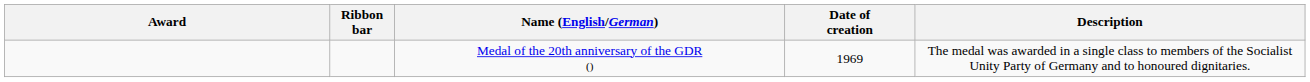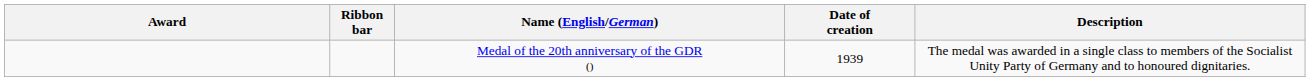Medal of the 20th anniversary of the GDR () | Date of creation: 1969 -> 1939
